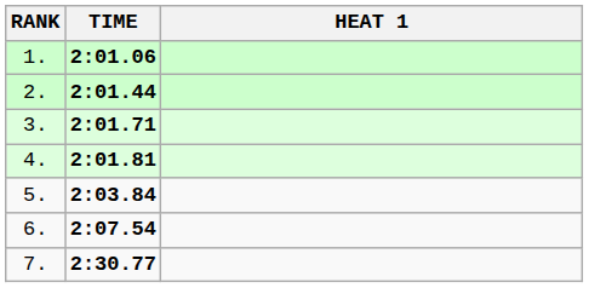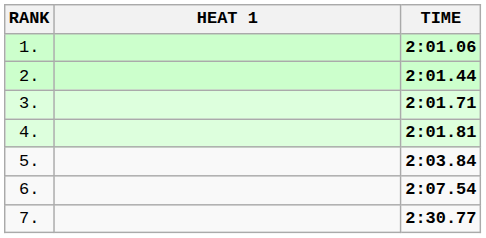columns swapped: HEAT 1 <-> TIME
